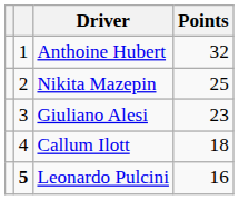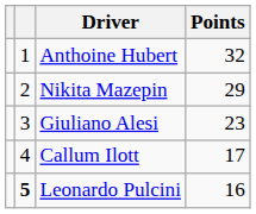Nikita Mazepin | Points: 25 -> 29
Callum Ilott | Points: 18 -> 17
